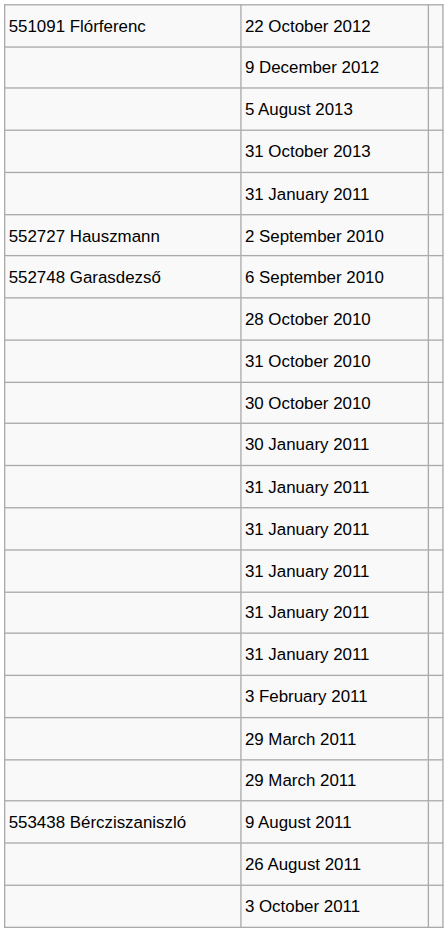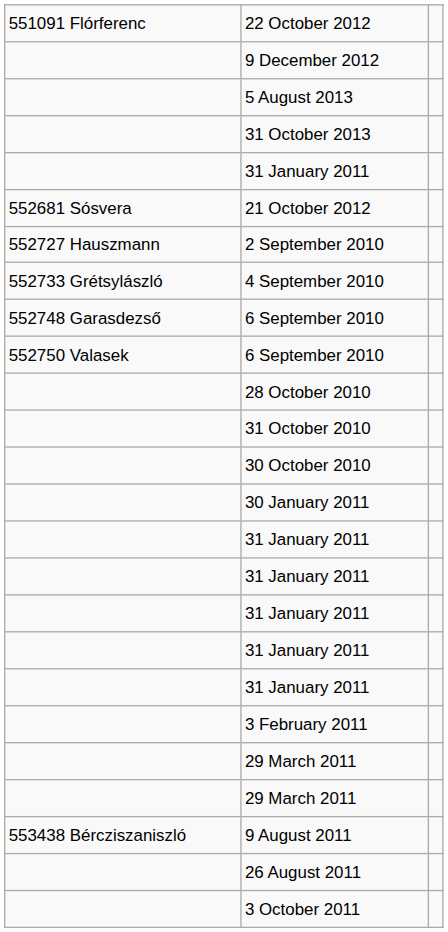+ row: 552681 Sósvera | 21 October 2012
+ row: 552733 Grétsylászló | 4 September 2010
+ row: 552750 Valasek | 6 September 2010
